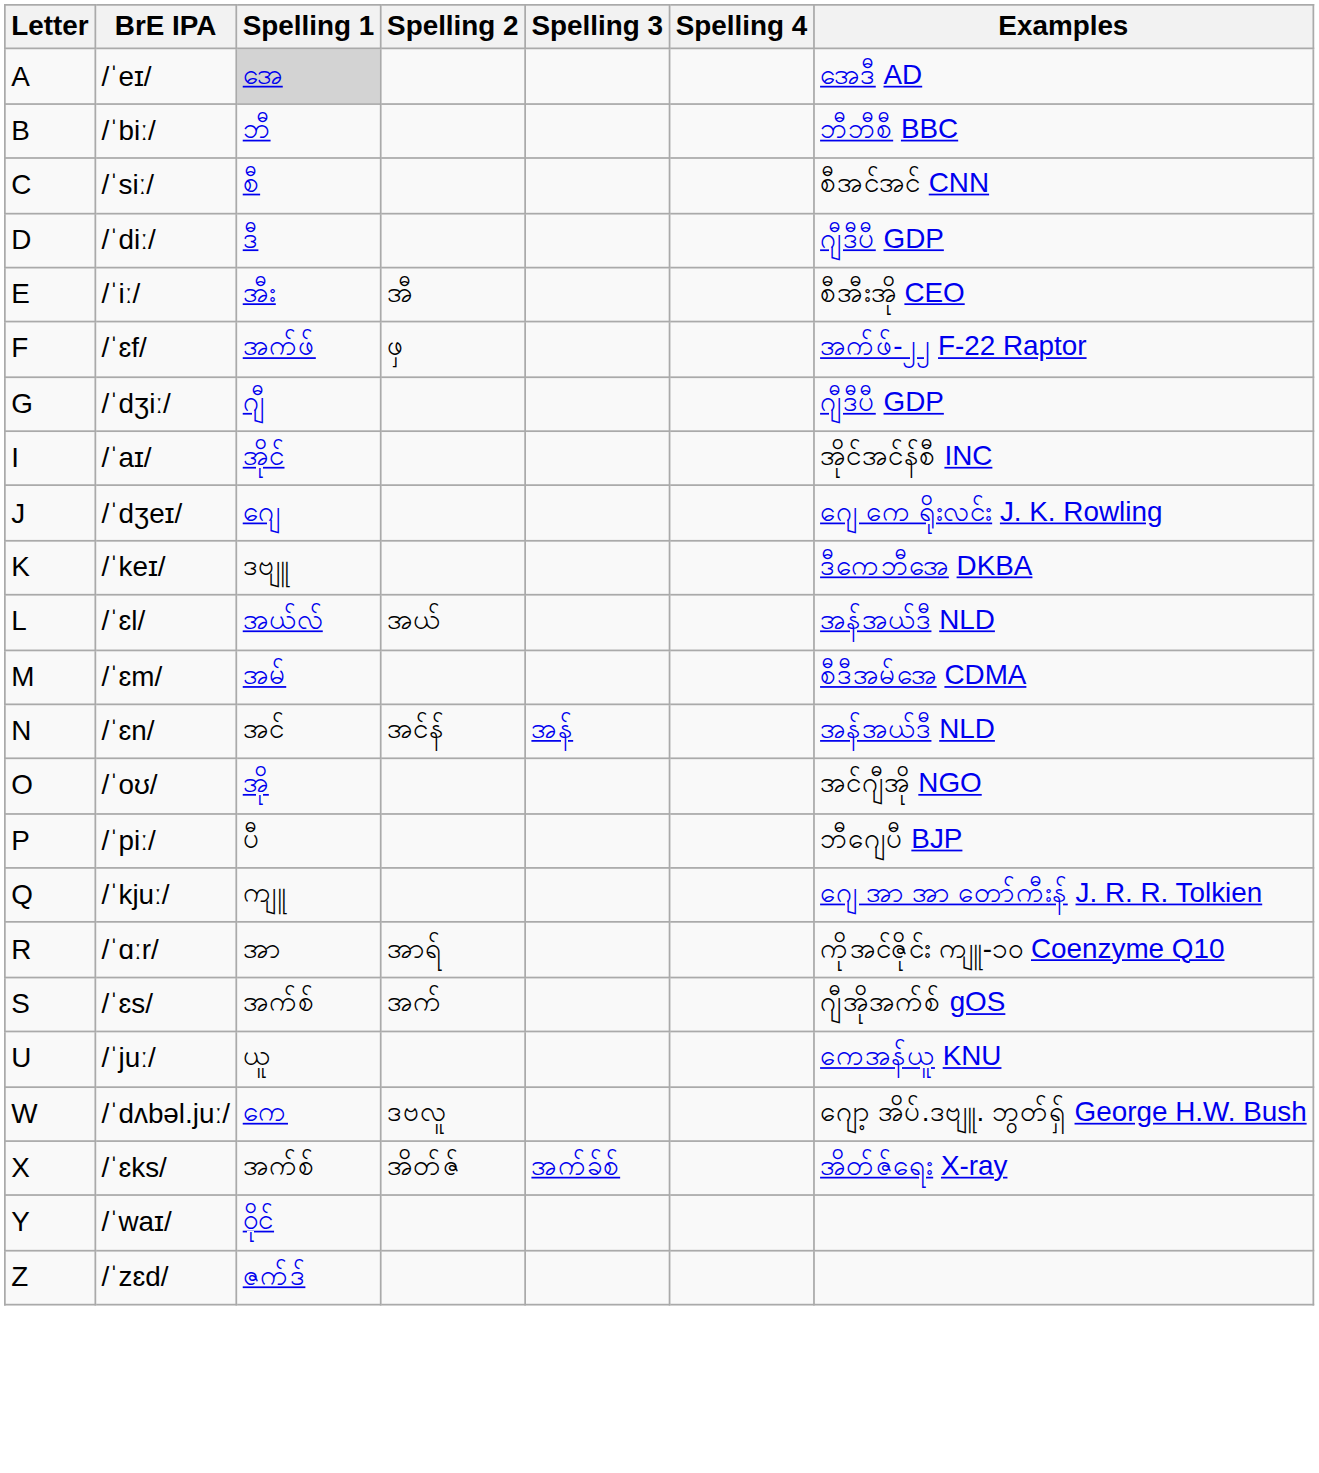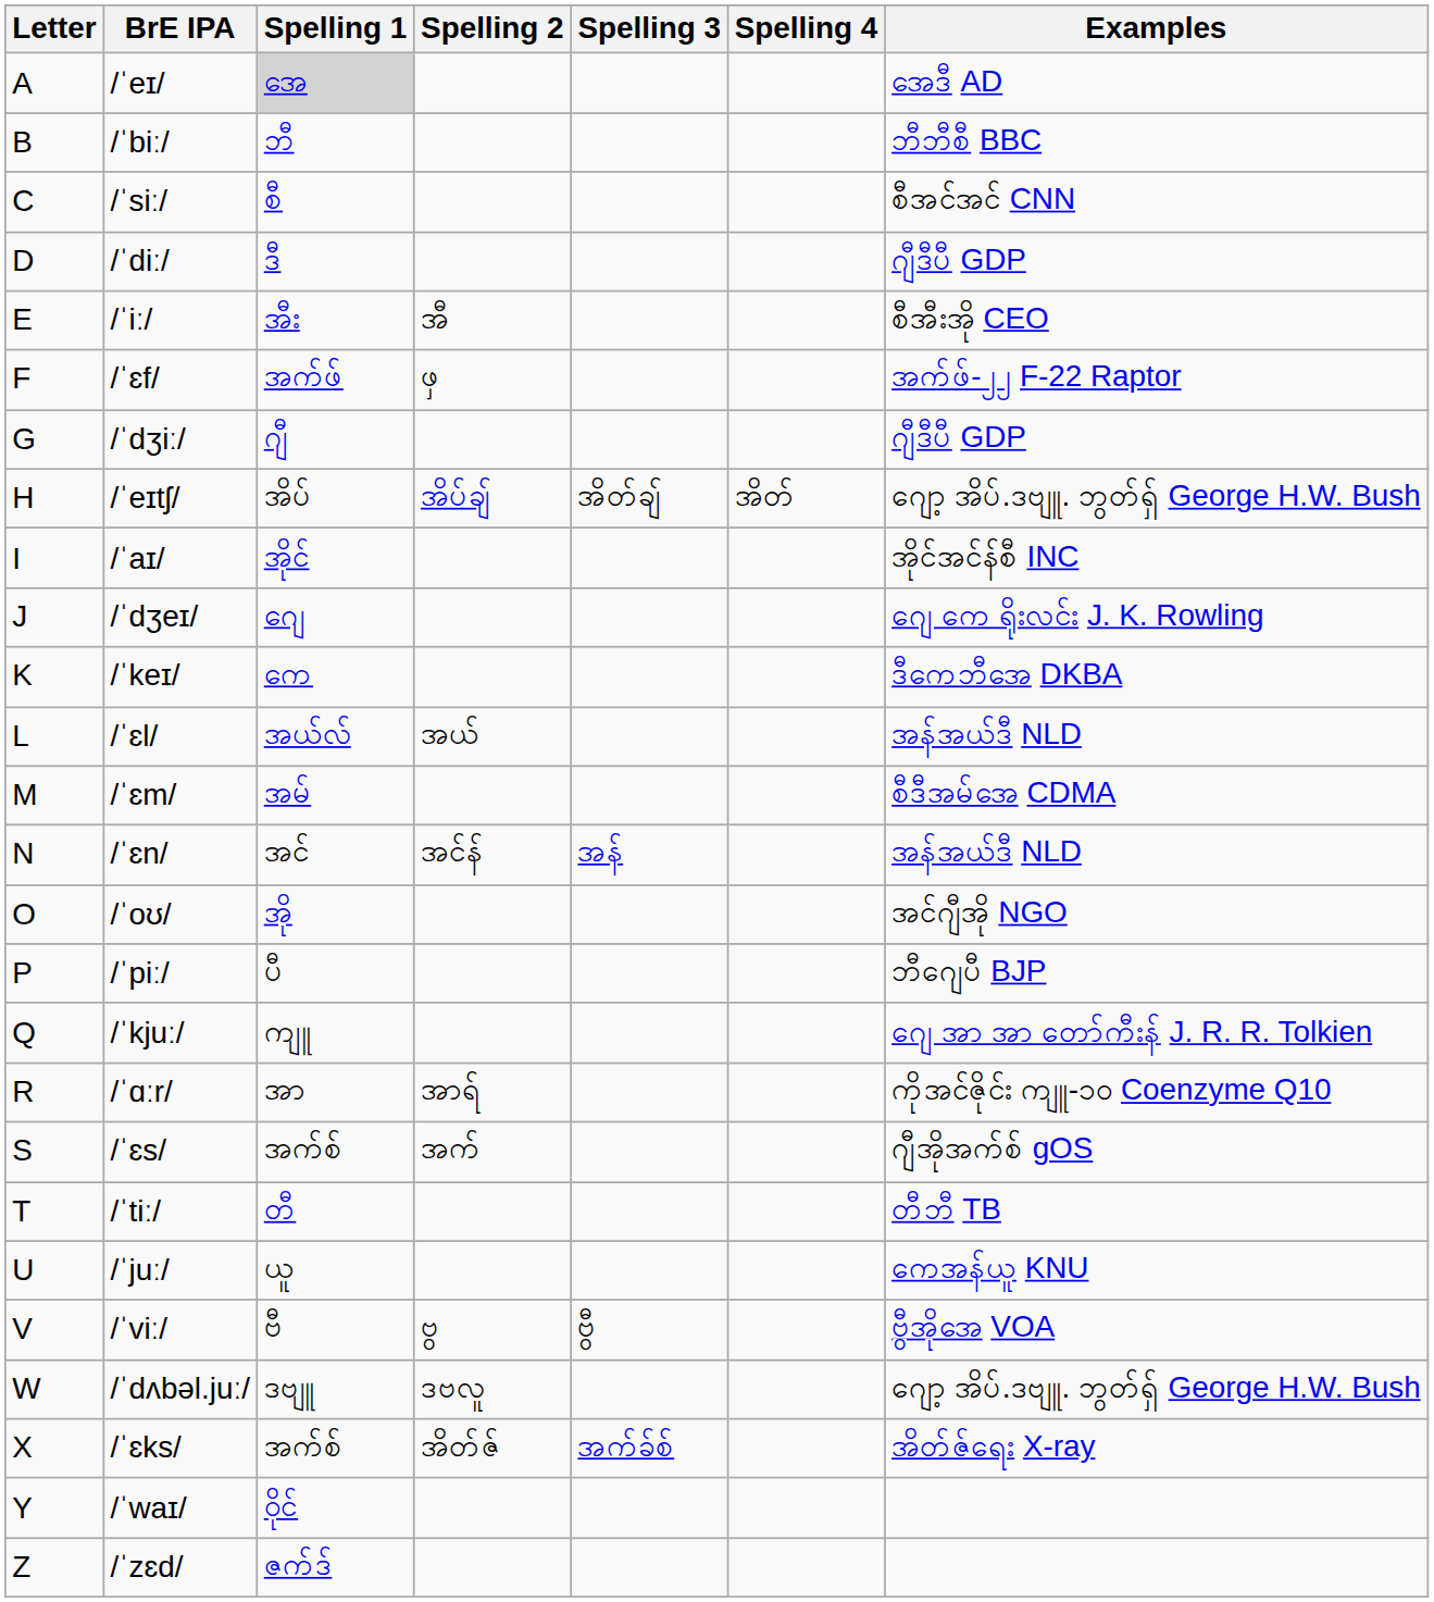+ row: H | /ˈeɪtʃ/ | အိပ် | အိပ်ချ် | အိတ်ချ် | အိတ် | ဂျော့ အိပ်.ဒဗျူ. ဘွတ်ရှ် George H.W. Bush
/ˈkeɪ/ | Spelling 1: ဒဗျူ -> ကေ
+ row: T | /ˈtiː/ | တီ | တီဘီ TB
+ row: V | /ˈviː/ | ဗီ | ဗွ | ဗွီ | ဗွီအိုအေ VOA
/ˈdʌbəl.juː/ | Spelling 1: ကေ -> ဒဗျူ
